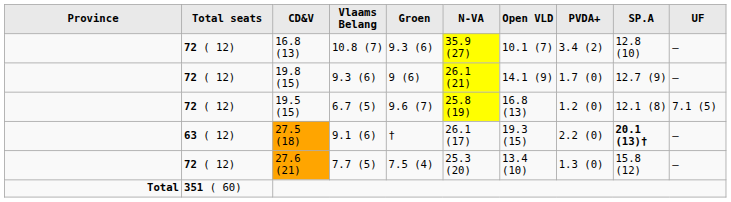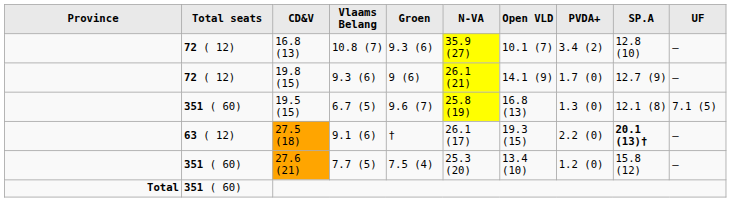19.5 (15) | Total seats: 72 ( 12) -> 351 ( 60)
19.5 (15) | PVDA+: 1.2 (0) -> 1.3 (0)
27.6 (21) | Total seats: 72 ( 12) -> 351 ( 60)
27.6 (21) | PVDA+: 1.3 (0) -> 1.2 (0)
